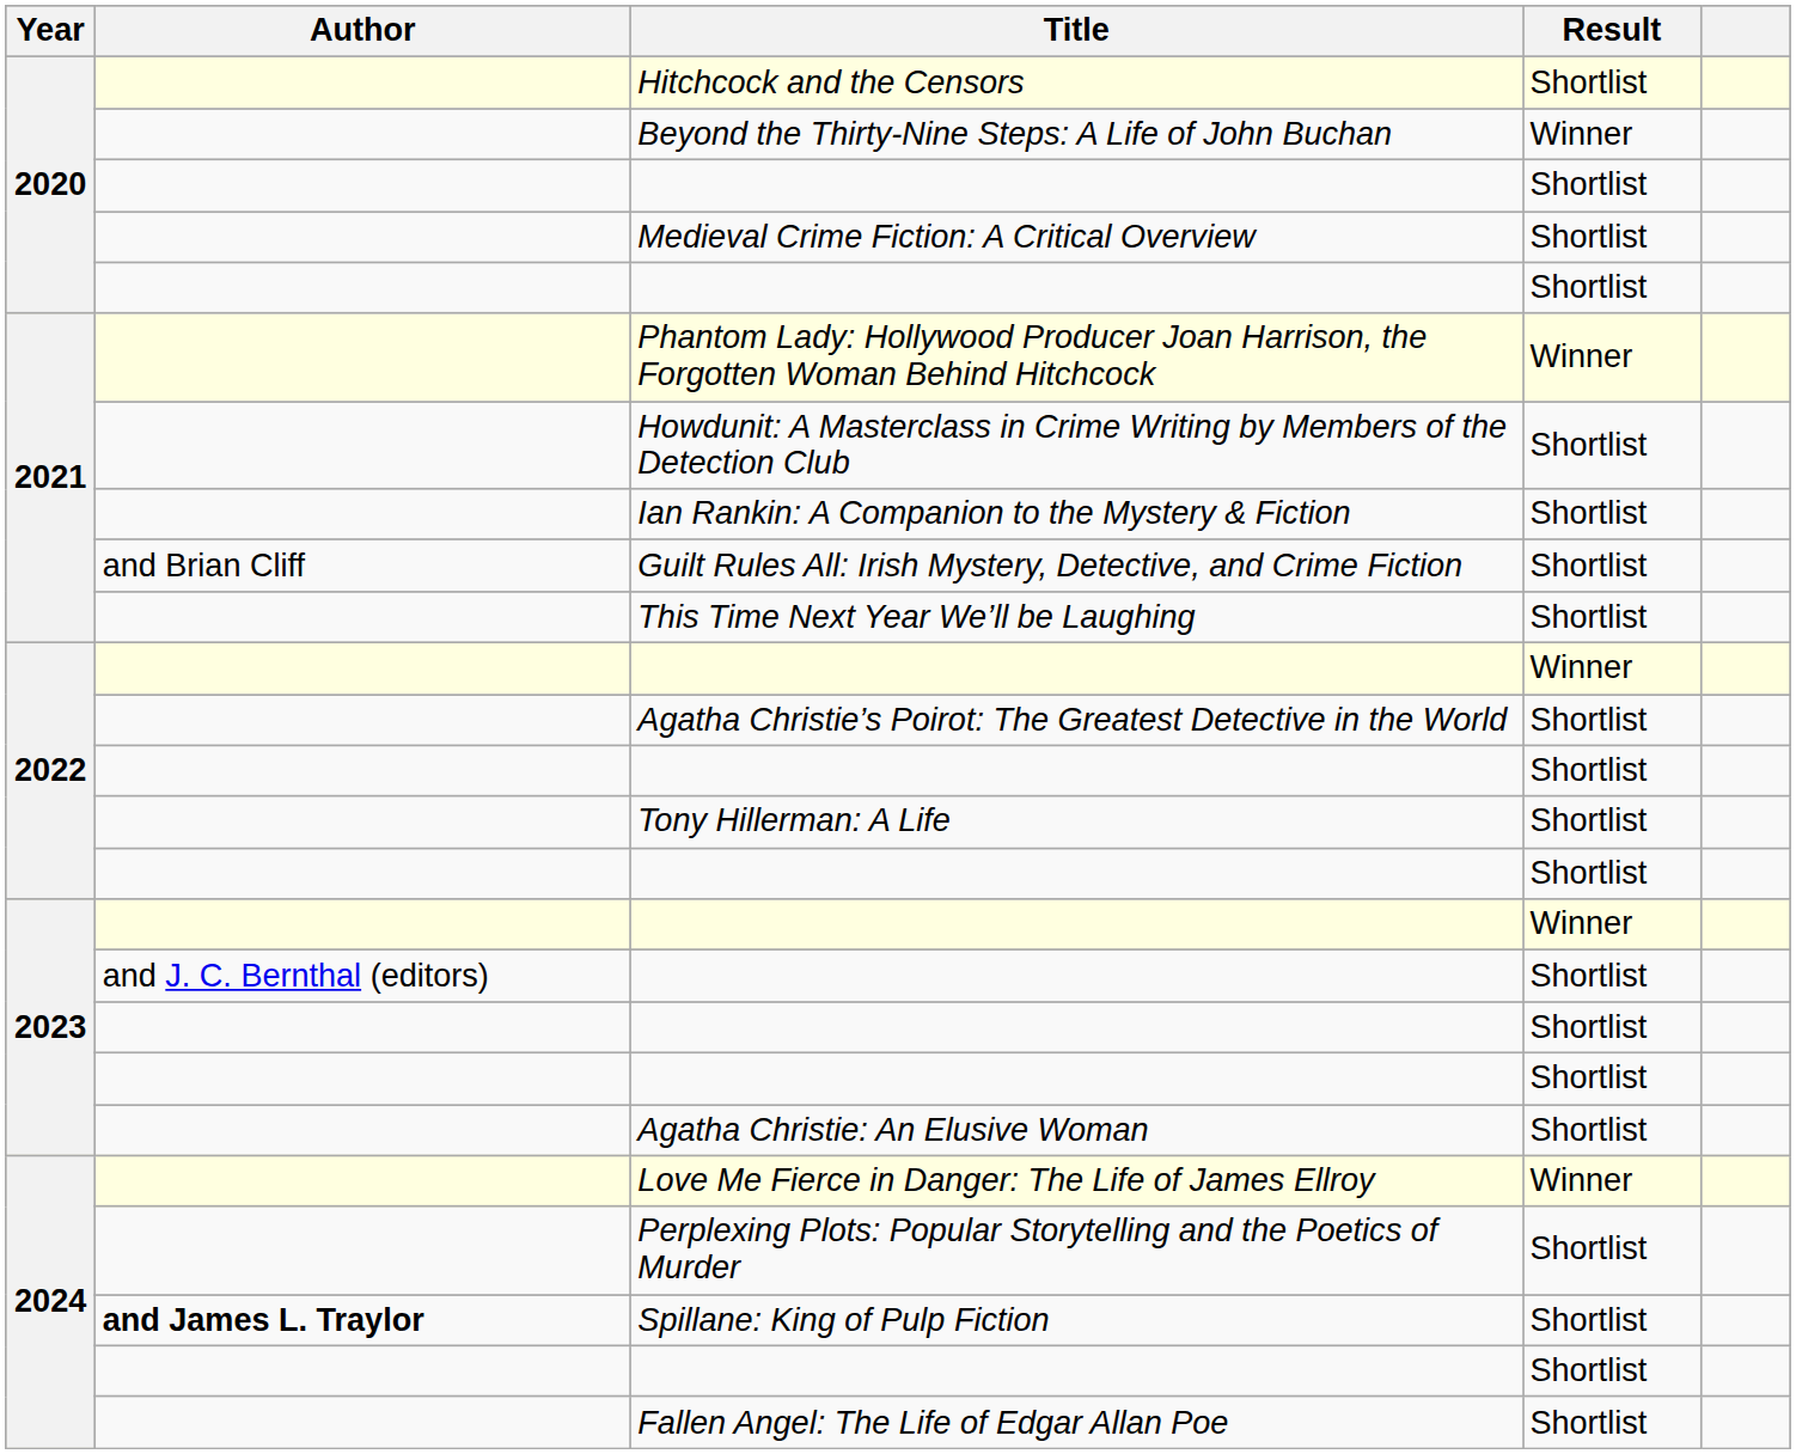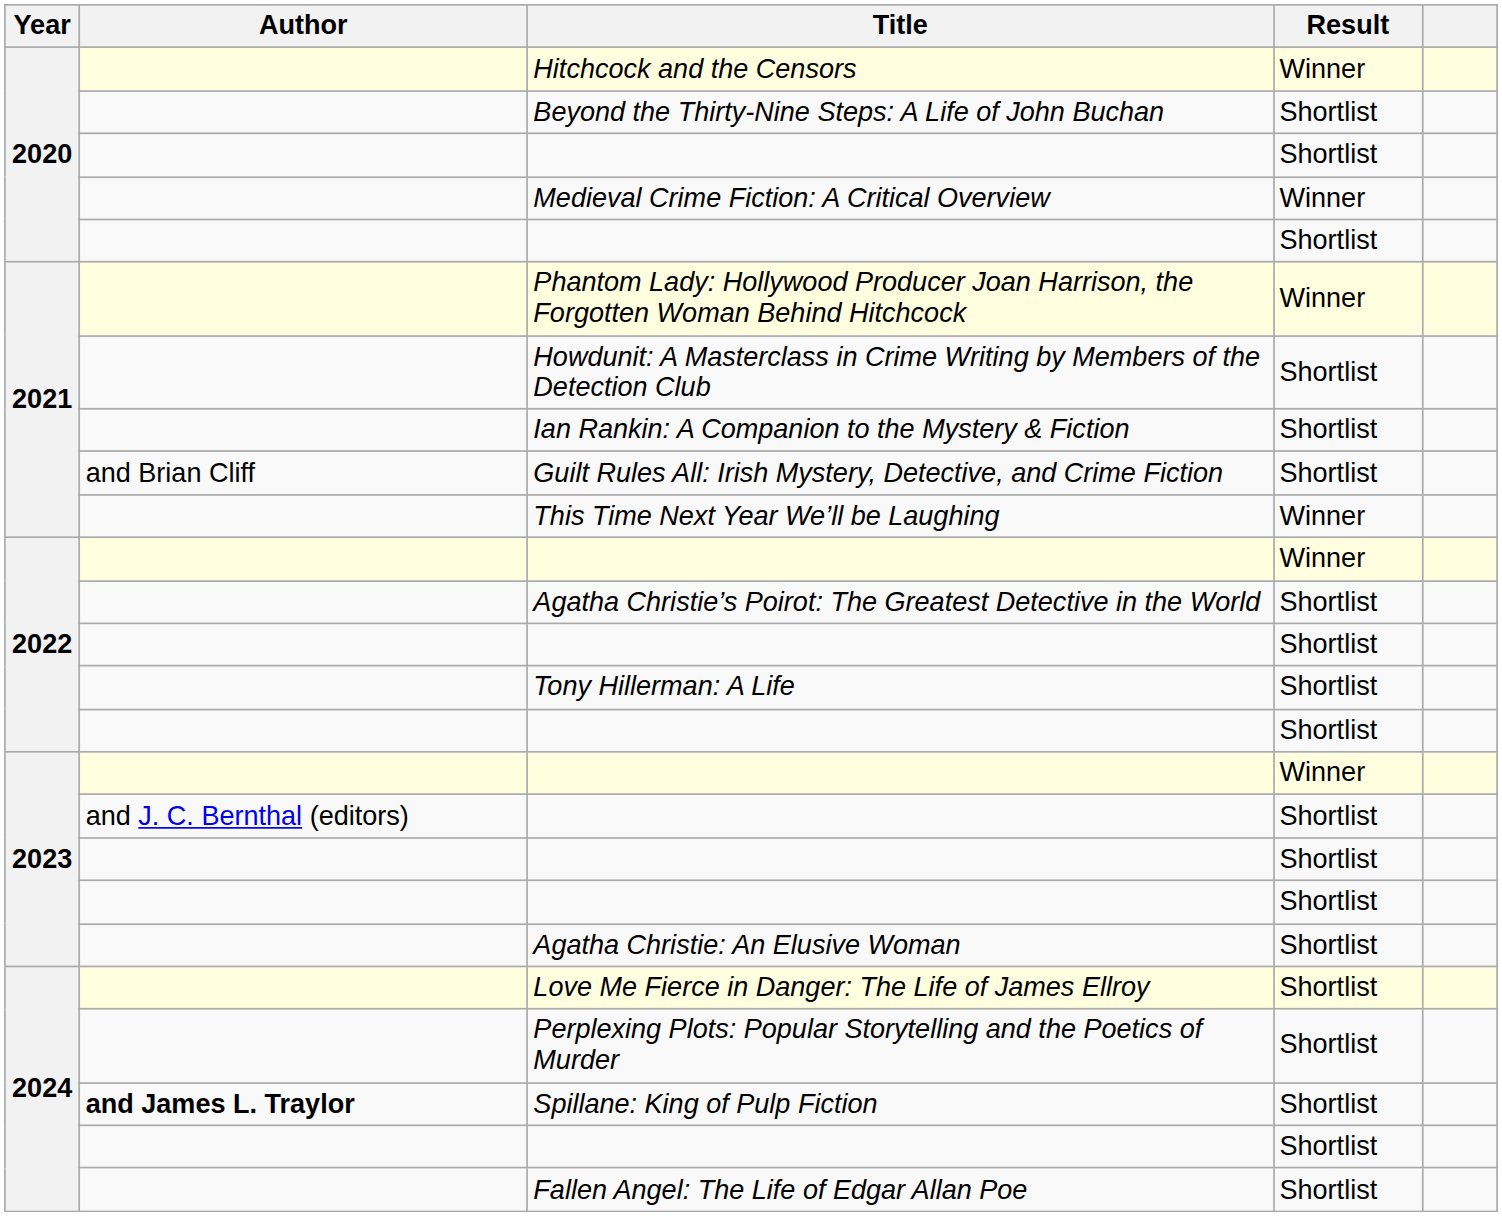Hitchcock and the Censors | Result: Shortlist -> Winner
Beyond the Thirty-Nine Steps: A Life of John Buchan | Result: Winner -> Shortlist
Medieval Crime Fiction: A Critical Overview | Result: Shortlist -> Winner
This Time Next Year We’ll be Laughing | Result: Shortlist -> Winner
Love Me Fierce in Danger: The Life of James Ellroy | Result: Winner -> Shortlist
